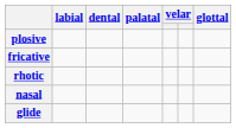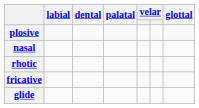rows swapped: fricative <-> nasal
